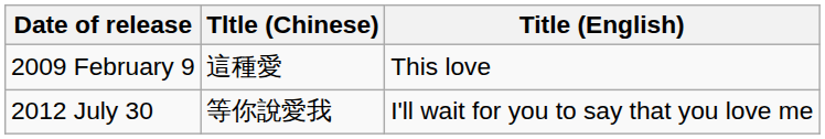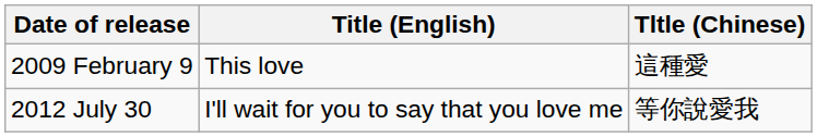columns swapped: Tltle (Chinese) <-> Title (English)
